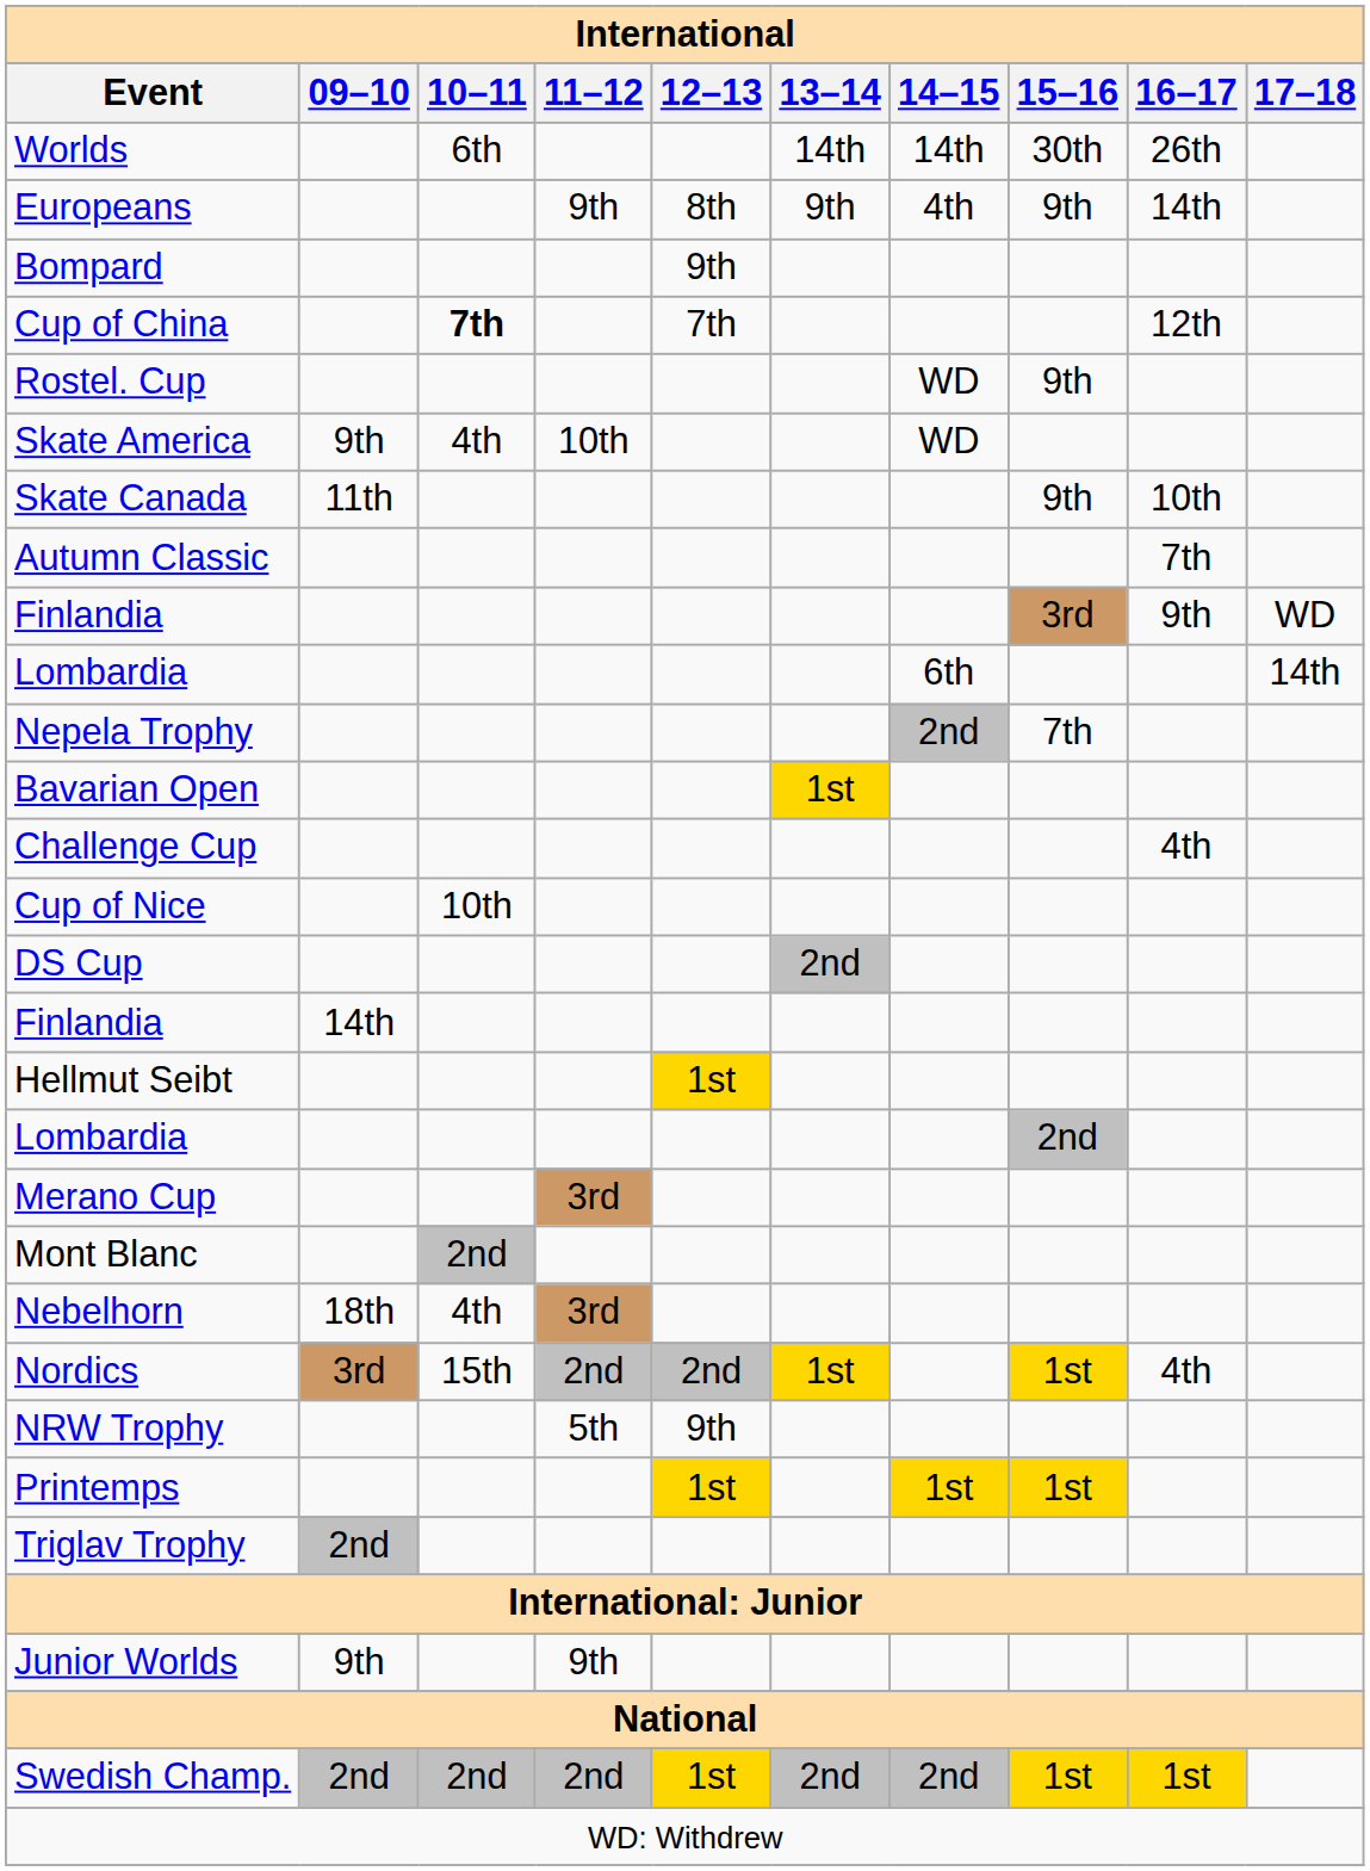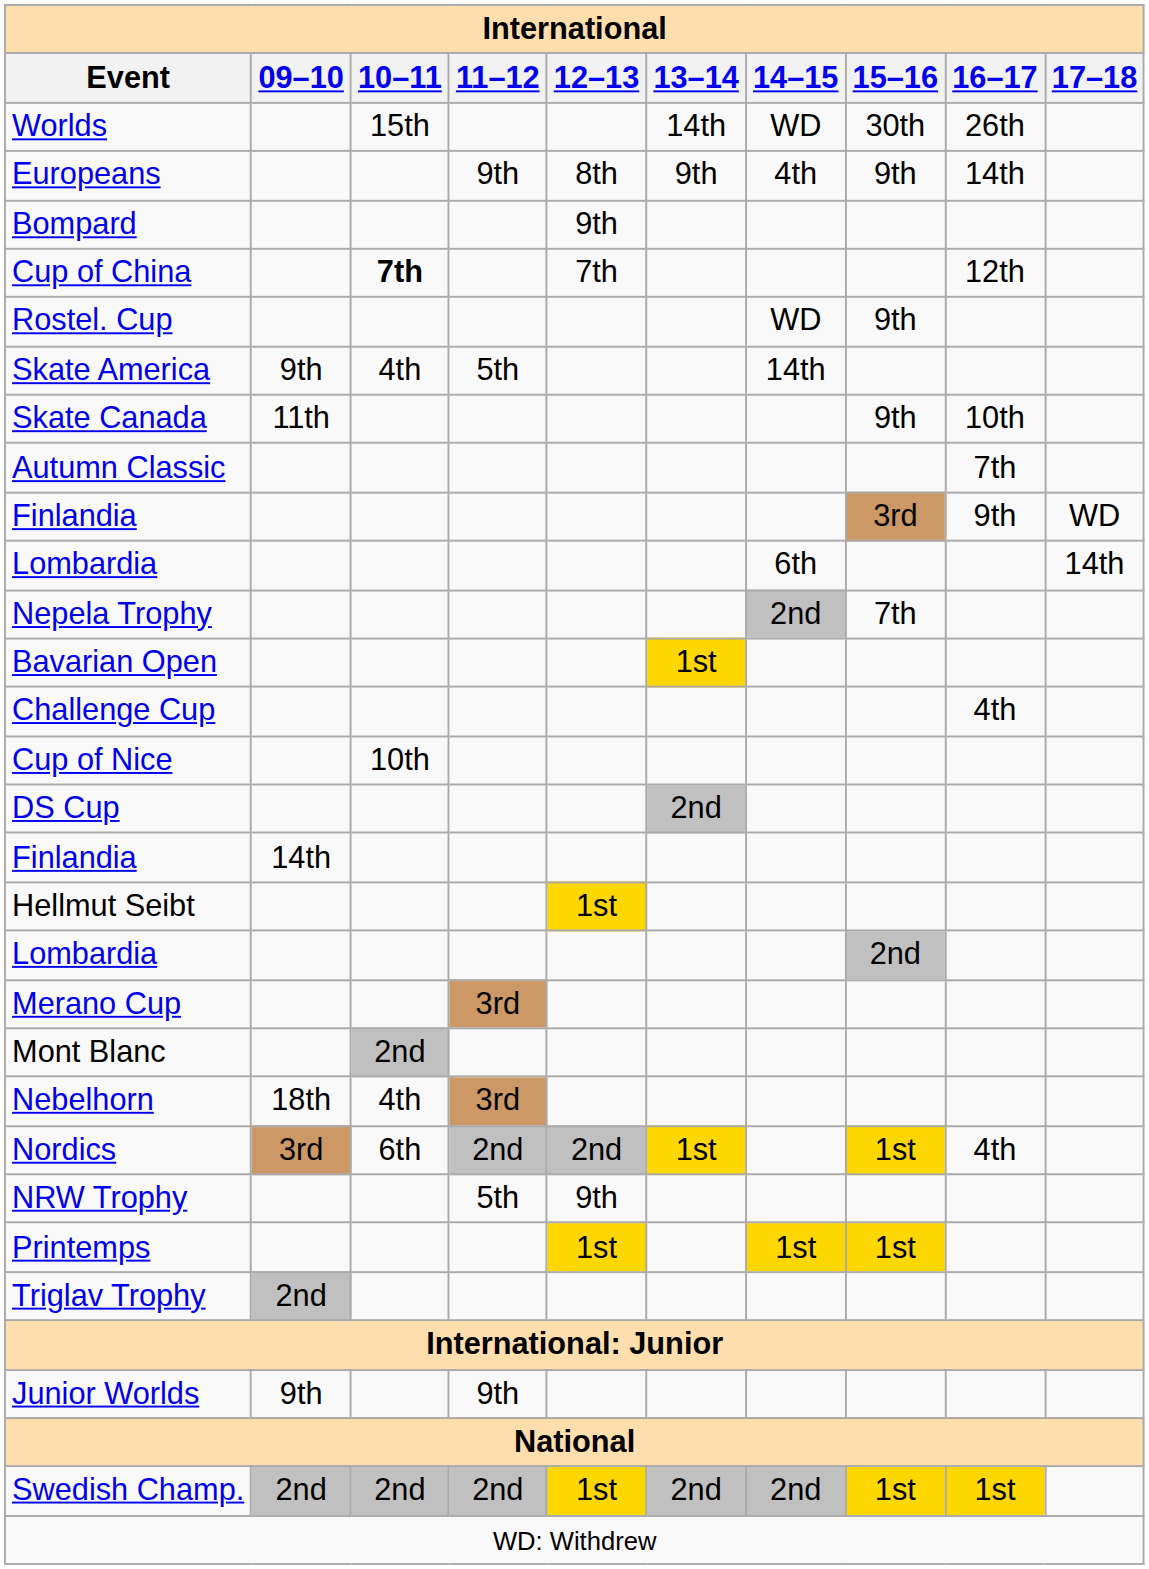Worlds | 10–11: 6th -> 15th
Worlds | 14–15: 14th -> WD
Skate America | 11–12: 10th -> 5th
Skate America | 14–15: WD -> 14th
Nordics | 10–11: 15th -> 6th
